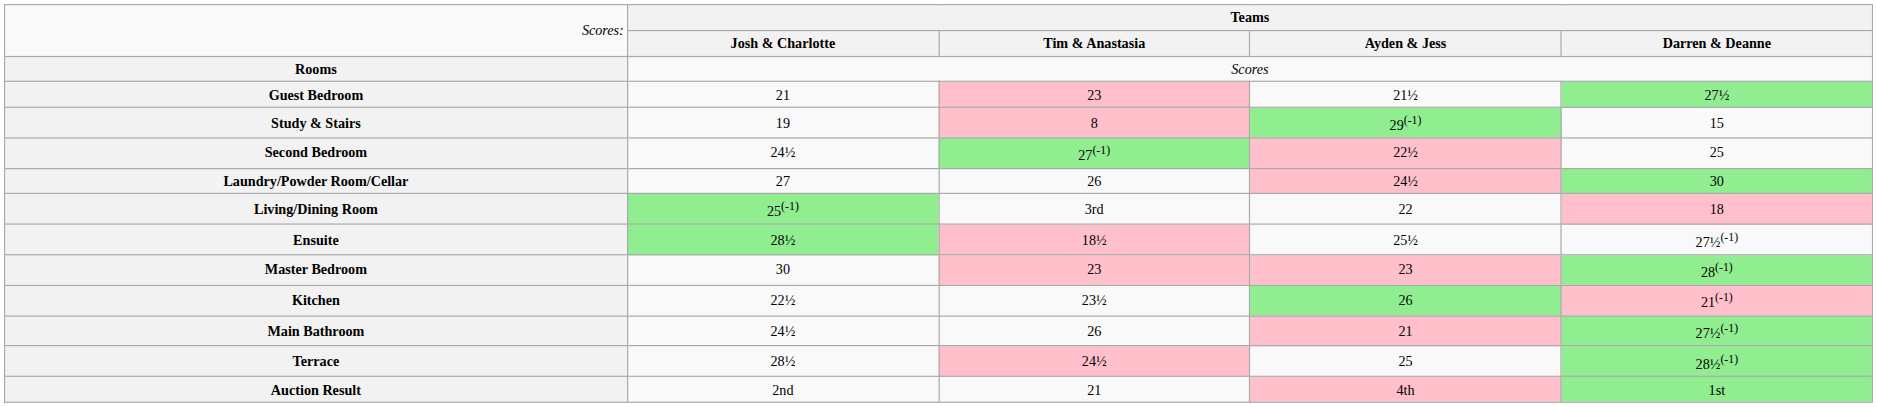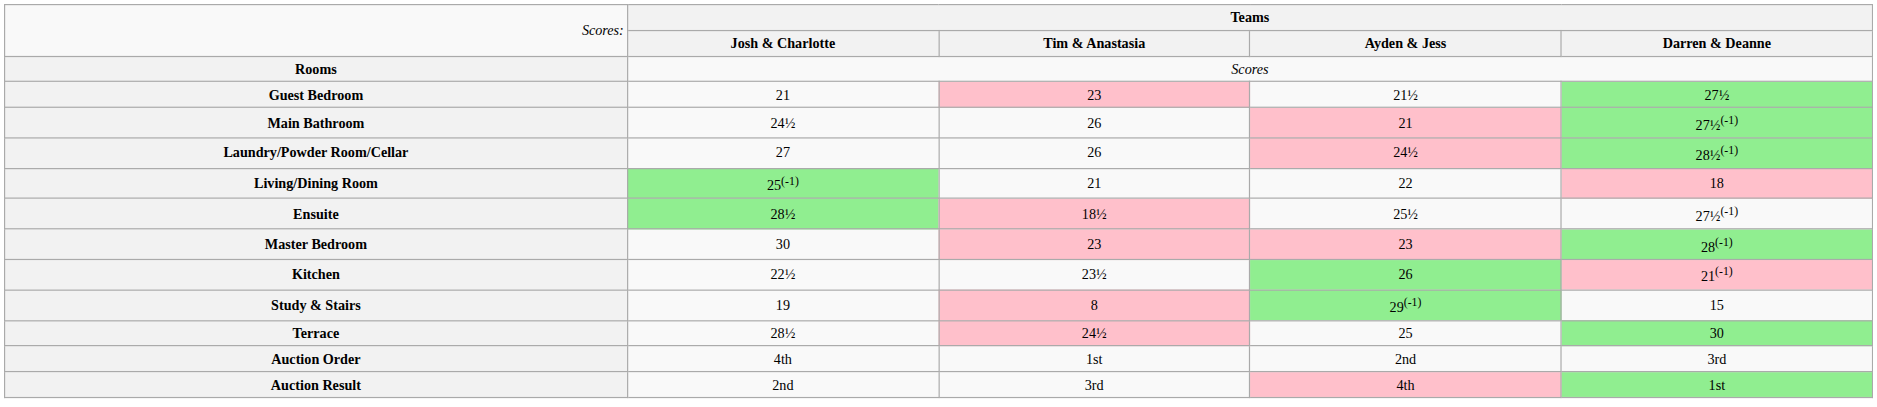rows swapped: Main Bathroom <-> Study & Stairs
- row: Second Bedroom | 24½ | 27(-1) | 22½ | 25
Laundry/Powder Room/Cellar | column 5: 30 -> 28½(-1)
Living/Dining Room | column 3: 3rd -> 21
Terrace | column 5: 28½(-1) -> 30
+ row: Auction Order | 4th | 1st | 2nd | 3rd
Auction Result | column 3: 21 -> 3rd
